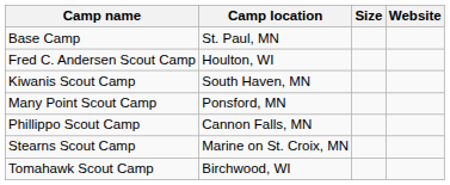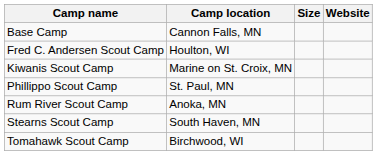Base Camp | Camp location: St. Paul, MN -> Cannon Falls, MN
Kiwanis Scout Camp | Camp location: South Haven, MN -> Marine on St. Croix, MN
- row: Many Point Scout Camp | Ponsford, MN
Phillippo Scout Camp | Camp location: Cannon Falls, MN -> St. Paul, MN
+ row: Rum River Scout Camp | Anoka, MN
Stearns Scout Camp | Camp location: Marine on St. Croix, MN -> South Haven, MN
